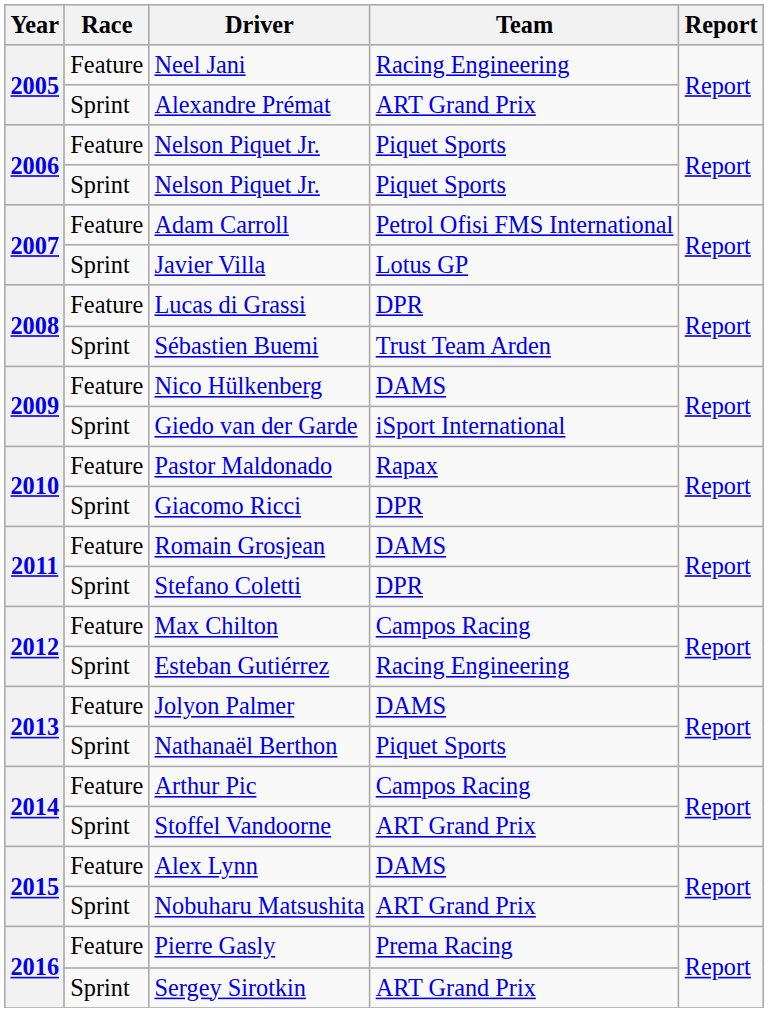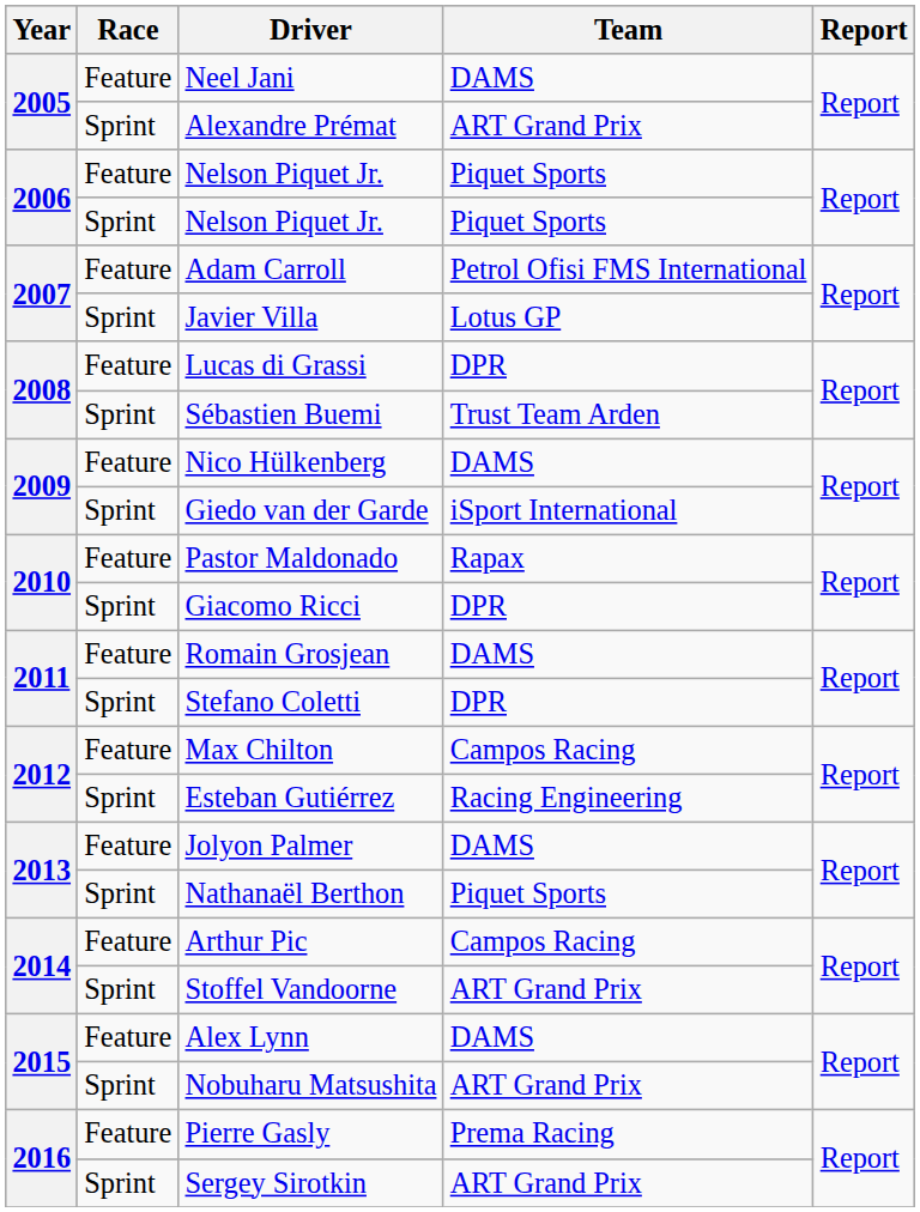Neel Jani | Team: Racing Engineering -> DAMS
